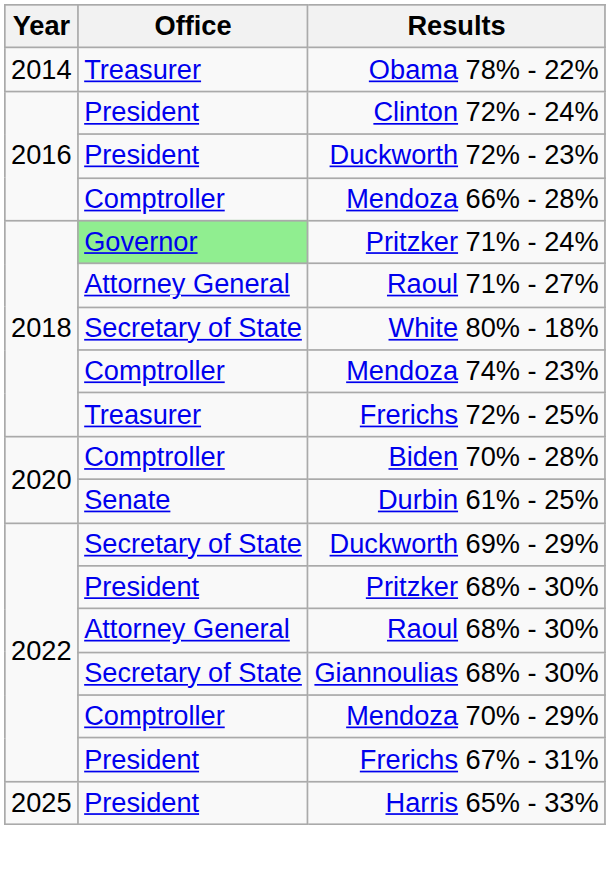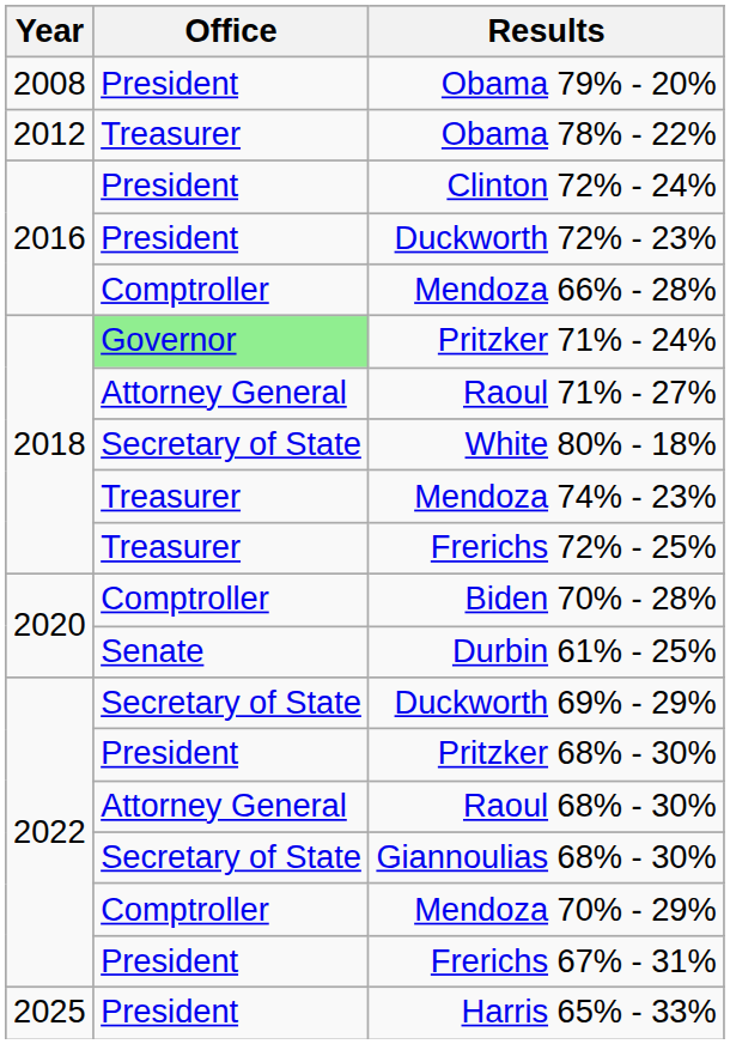+ row: 2008 | President | Obama 79% - 20%
Obama 78% - 22% | Year: 2014 -> 2012
Mendoza 74% - 23% | Office: Comptroller -> Treasurer
